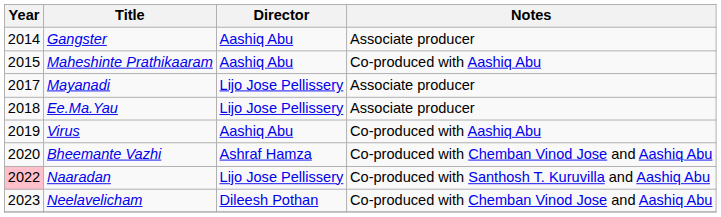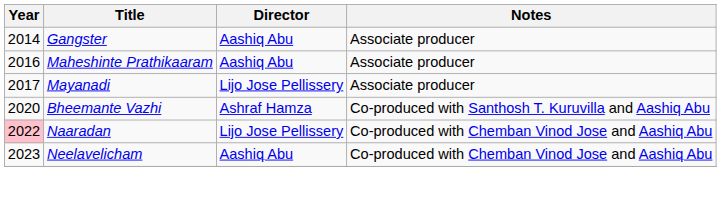Maheshinte Prathikaaram | Year: 2015 -> 2016
Maheshinte Prathikaaram | Notes: Co-produced with Aashiq Abu -> Associate producer
- row: 2018 | Ee.Ma.Yau | Lijo Jose Pellissery | Associate producer
- row: 2019 | Virus | Aashiq Abu | Co-produced with Aashiq Abu
Bheemante Vazhi | Notes: Co-produced with Chemban Vinod Jose and Aashiq Abu -> Co-produced with Santhosh T. Kuruvilla and Aashiq Abu
Naaradan | Notes: Co-produced with Santhosh T. Kuruvilla and Aashiq Abu -> Co-produced with Chemban Vinod Jose and Aashiq Abu
Neelavelicham | Director: Dileesh Pothan -> Aashiq Abu
